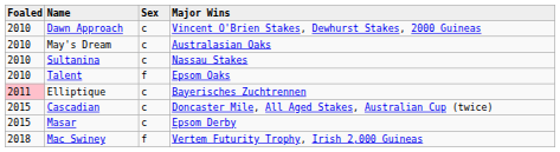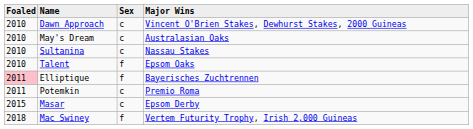Elliptique | Sex: c -> f
+ row: 2011 | Potemkin | c | Premio Roma
- row: 2015 | Cascadian | c | Doncaster Mile, All Aged Stakes, Australian Cup (twice)
